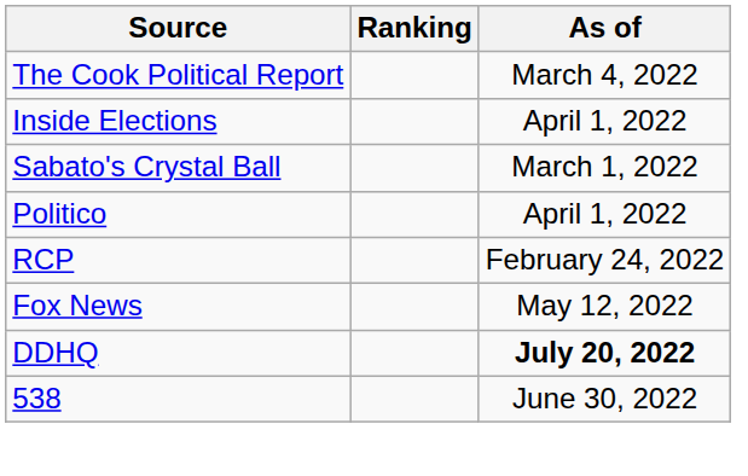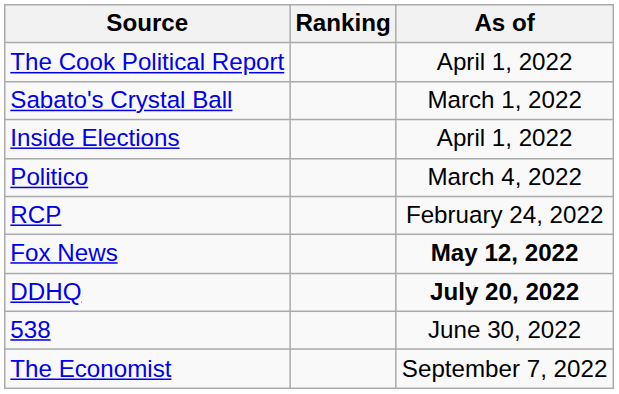The Cook Political Report | As of: March 4, 2022 -> April 1, 2022
rows swapped: Inside Elections <-> Sabato's Crystal Ball
Politico | As of: April 1, 2022 -> March 4, 2022
Fox News | As of: normal -> bold
+ row: The Economist | September 7, 2022
